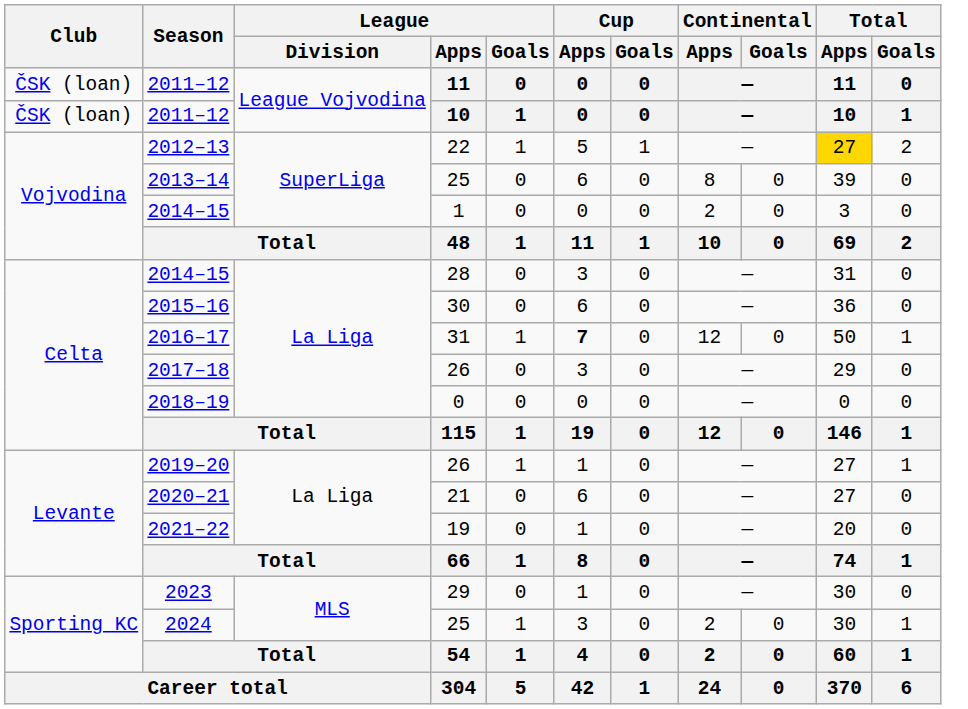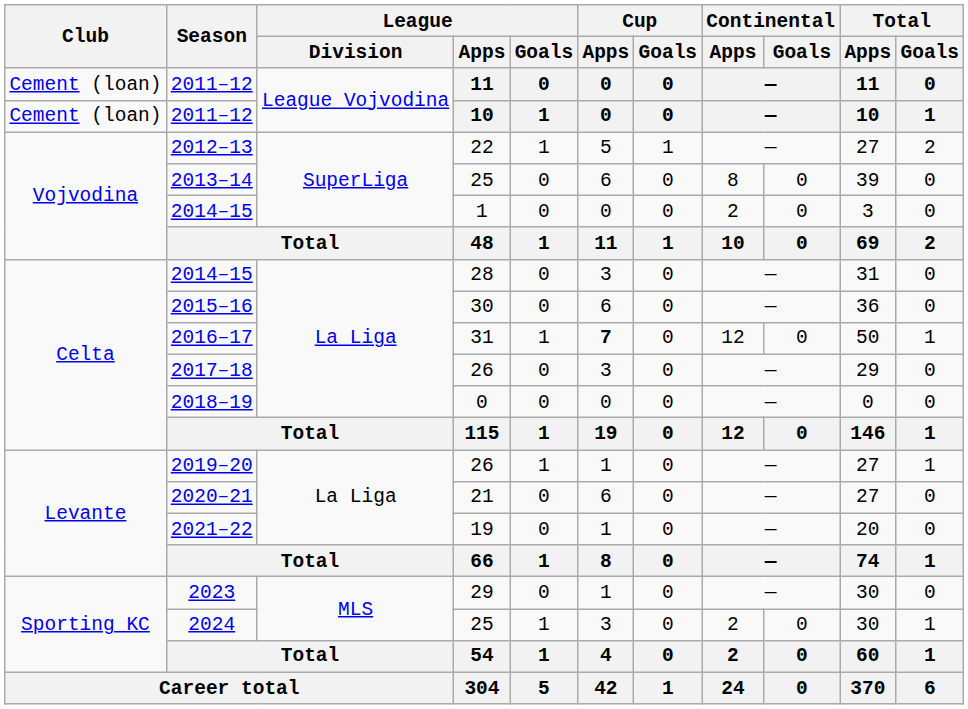2011–12 / 11 | Club: ČSK (loan) -> Cement (loan)
2011–12 / 10 | Club: ČSK (loan) -> Cement (loan)
2012–13 | Total / Apps: gold background -> no background
